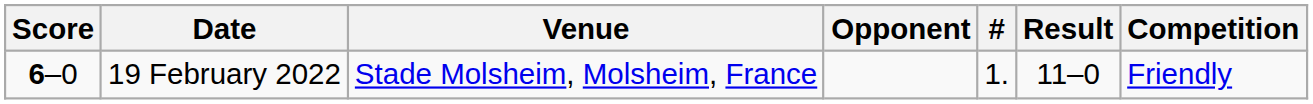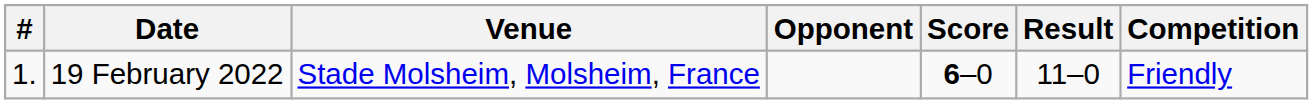columns swapped: # <-> Score
